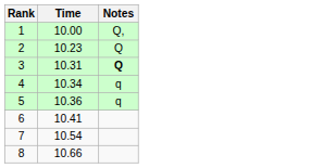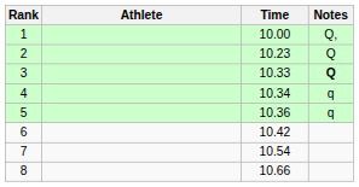+ column: Athlete
3 | Time: 10.31 -> 10.33
6 | Time: 10.41 -> 10.42
